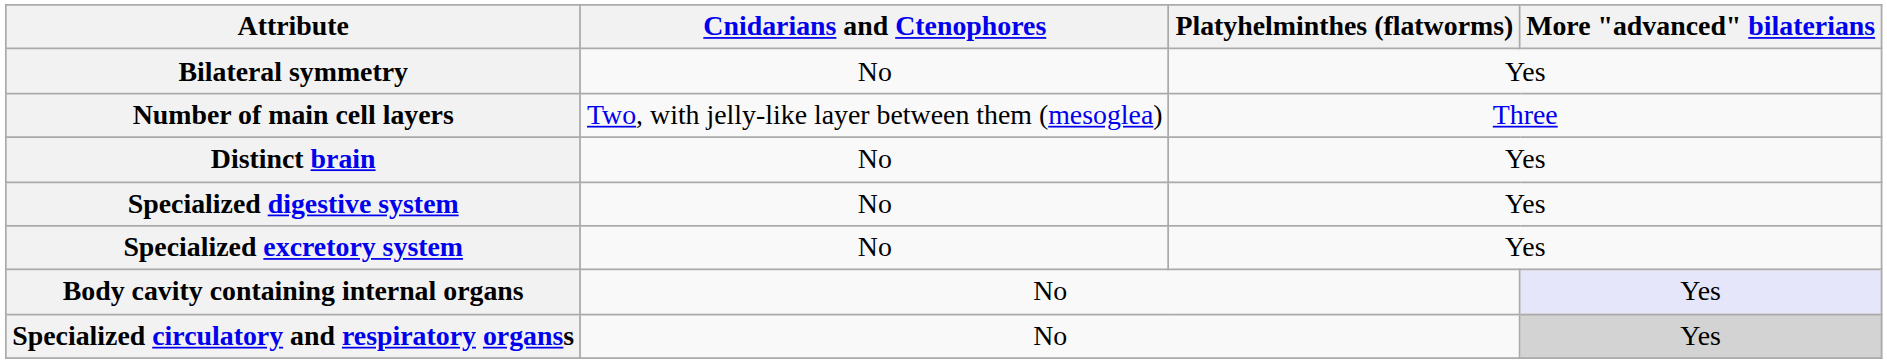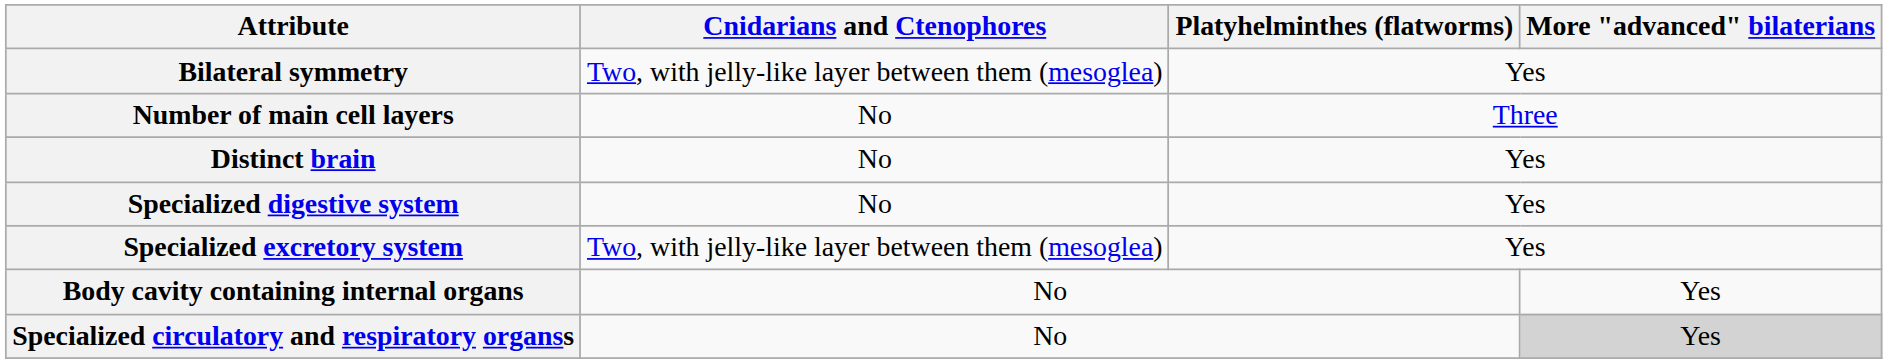Bilateral symmetry | Cnidarians and Ctenophores: No -> Two, with jelly-like layer between them (mesoglea)
Number of main cell layers | Cnidarians and Ctenophores: Two, with jelly-like layer between them (mesoglea) -> No
Specialized excretory system | Cnidarians and Ctenophores: No -> Two, with jelly-like layer between them (mesoglea)
Body cavity containing internal organs | More "advanced" bilaterians: lavender background -> no background
